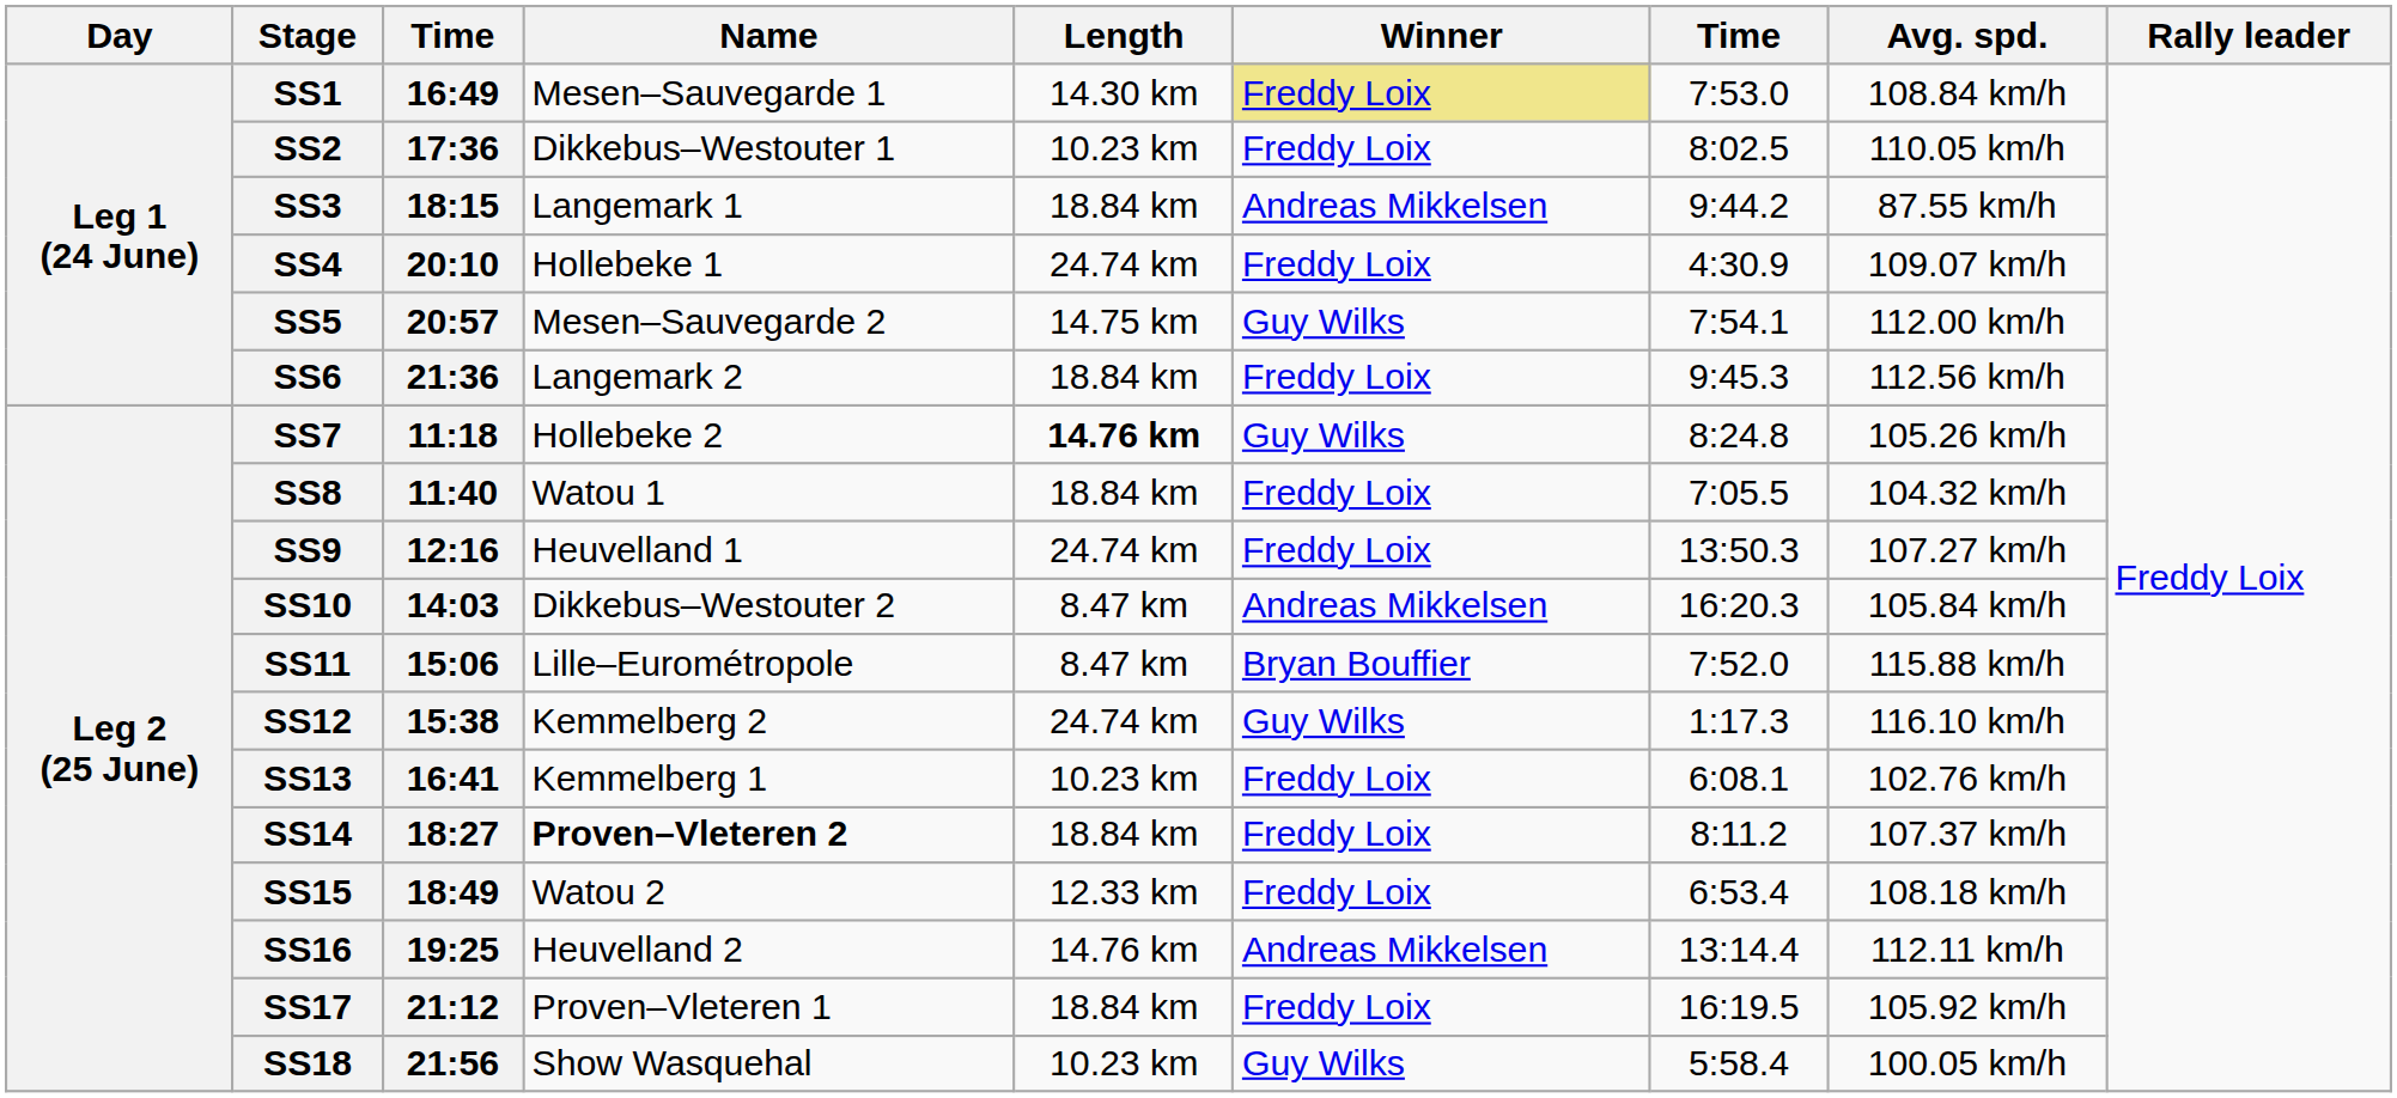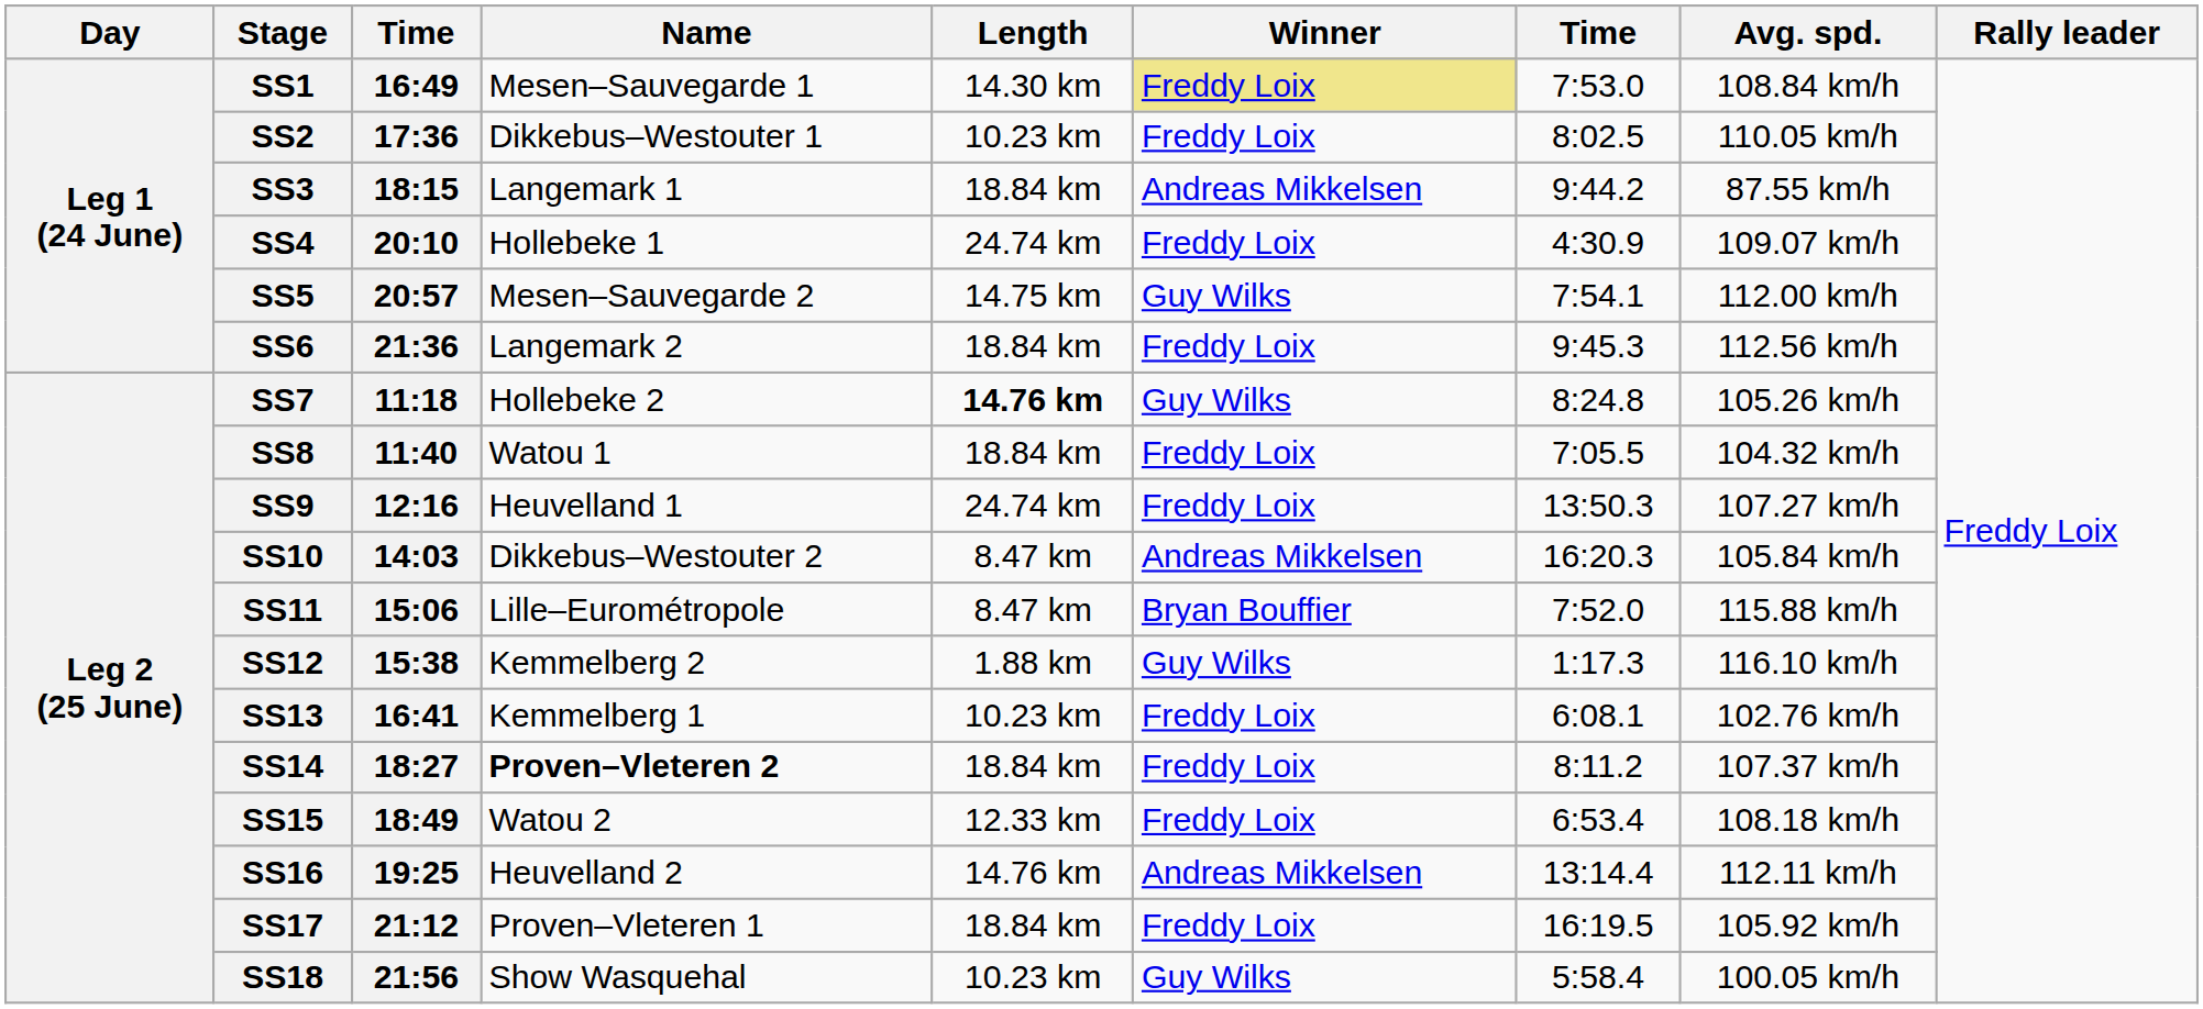SS12 | Length: 24.74 km -> 1.88 km
